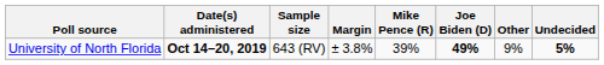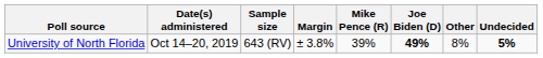University of North Florida | Date(s) administered: bold -> normal
University of North Florida | Other: 9% -> 8%
